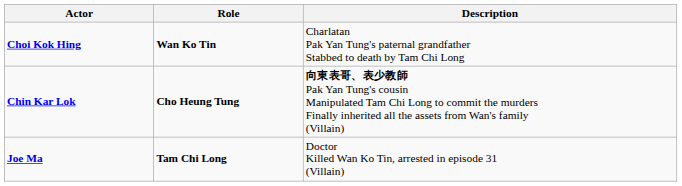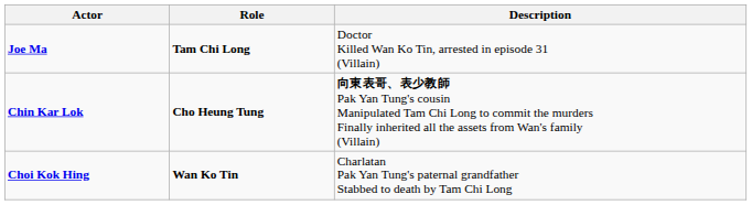rows swapped: Choi Kok Hing <-> Joe Ma
